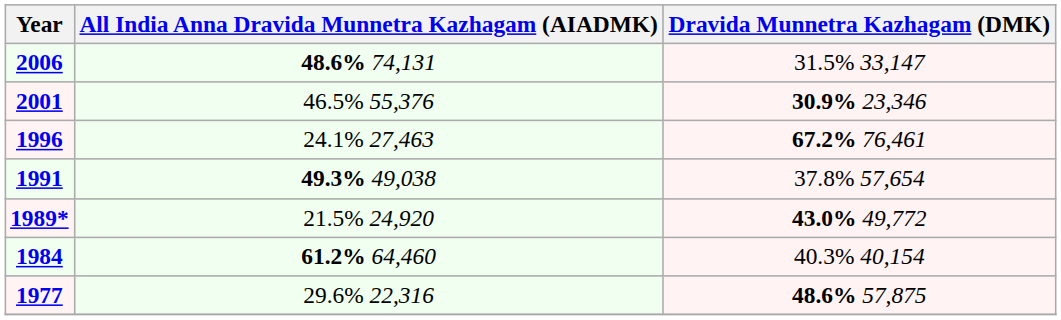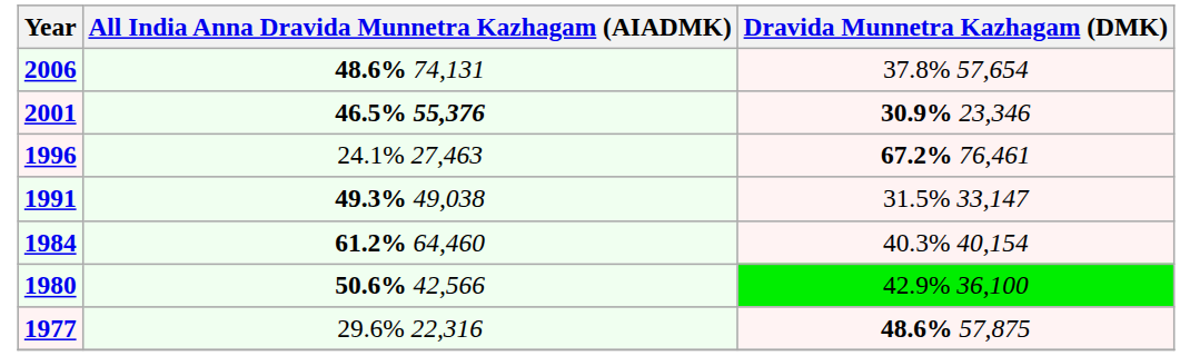2006 | Dravida Munnetra Kazhagam (DMK): 31.5% 33,147 -> 37.8% 57,654
2001 | All India Anna Dravida Munnetra Kazhagam (AIADMK): normal -> bold
1991 | Dravida Munnetra Kazhagam (DMK): 37.8% 57,654 -> 31.5% 33,147
- row: 1989* | 21.5% 24,920 | 43.0% 49,772
+ row: 1980 | 50.6% 42,566 | 42.9% 36,100
